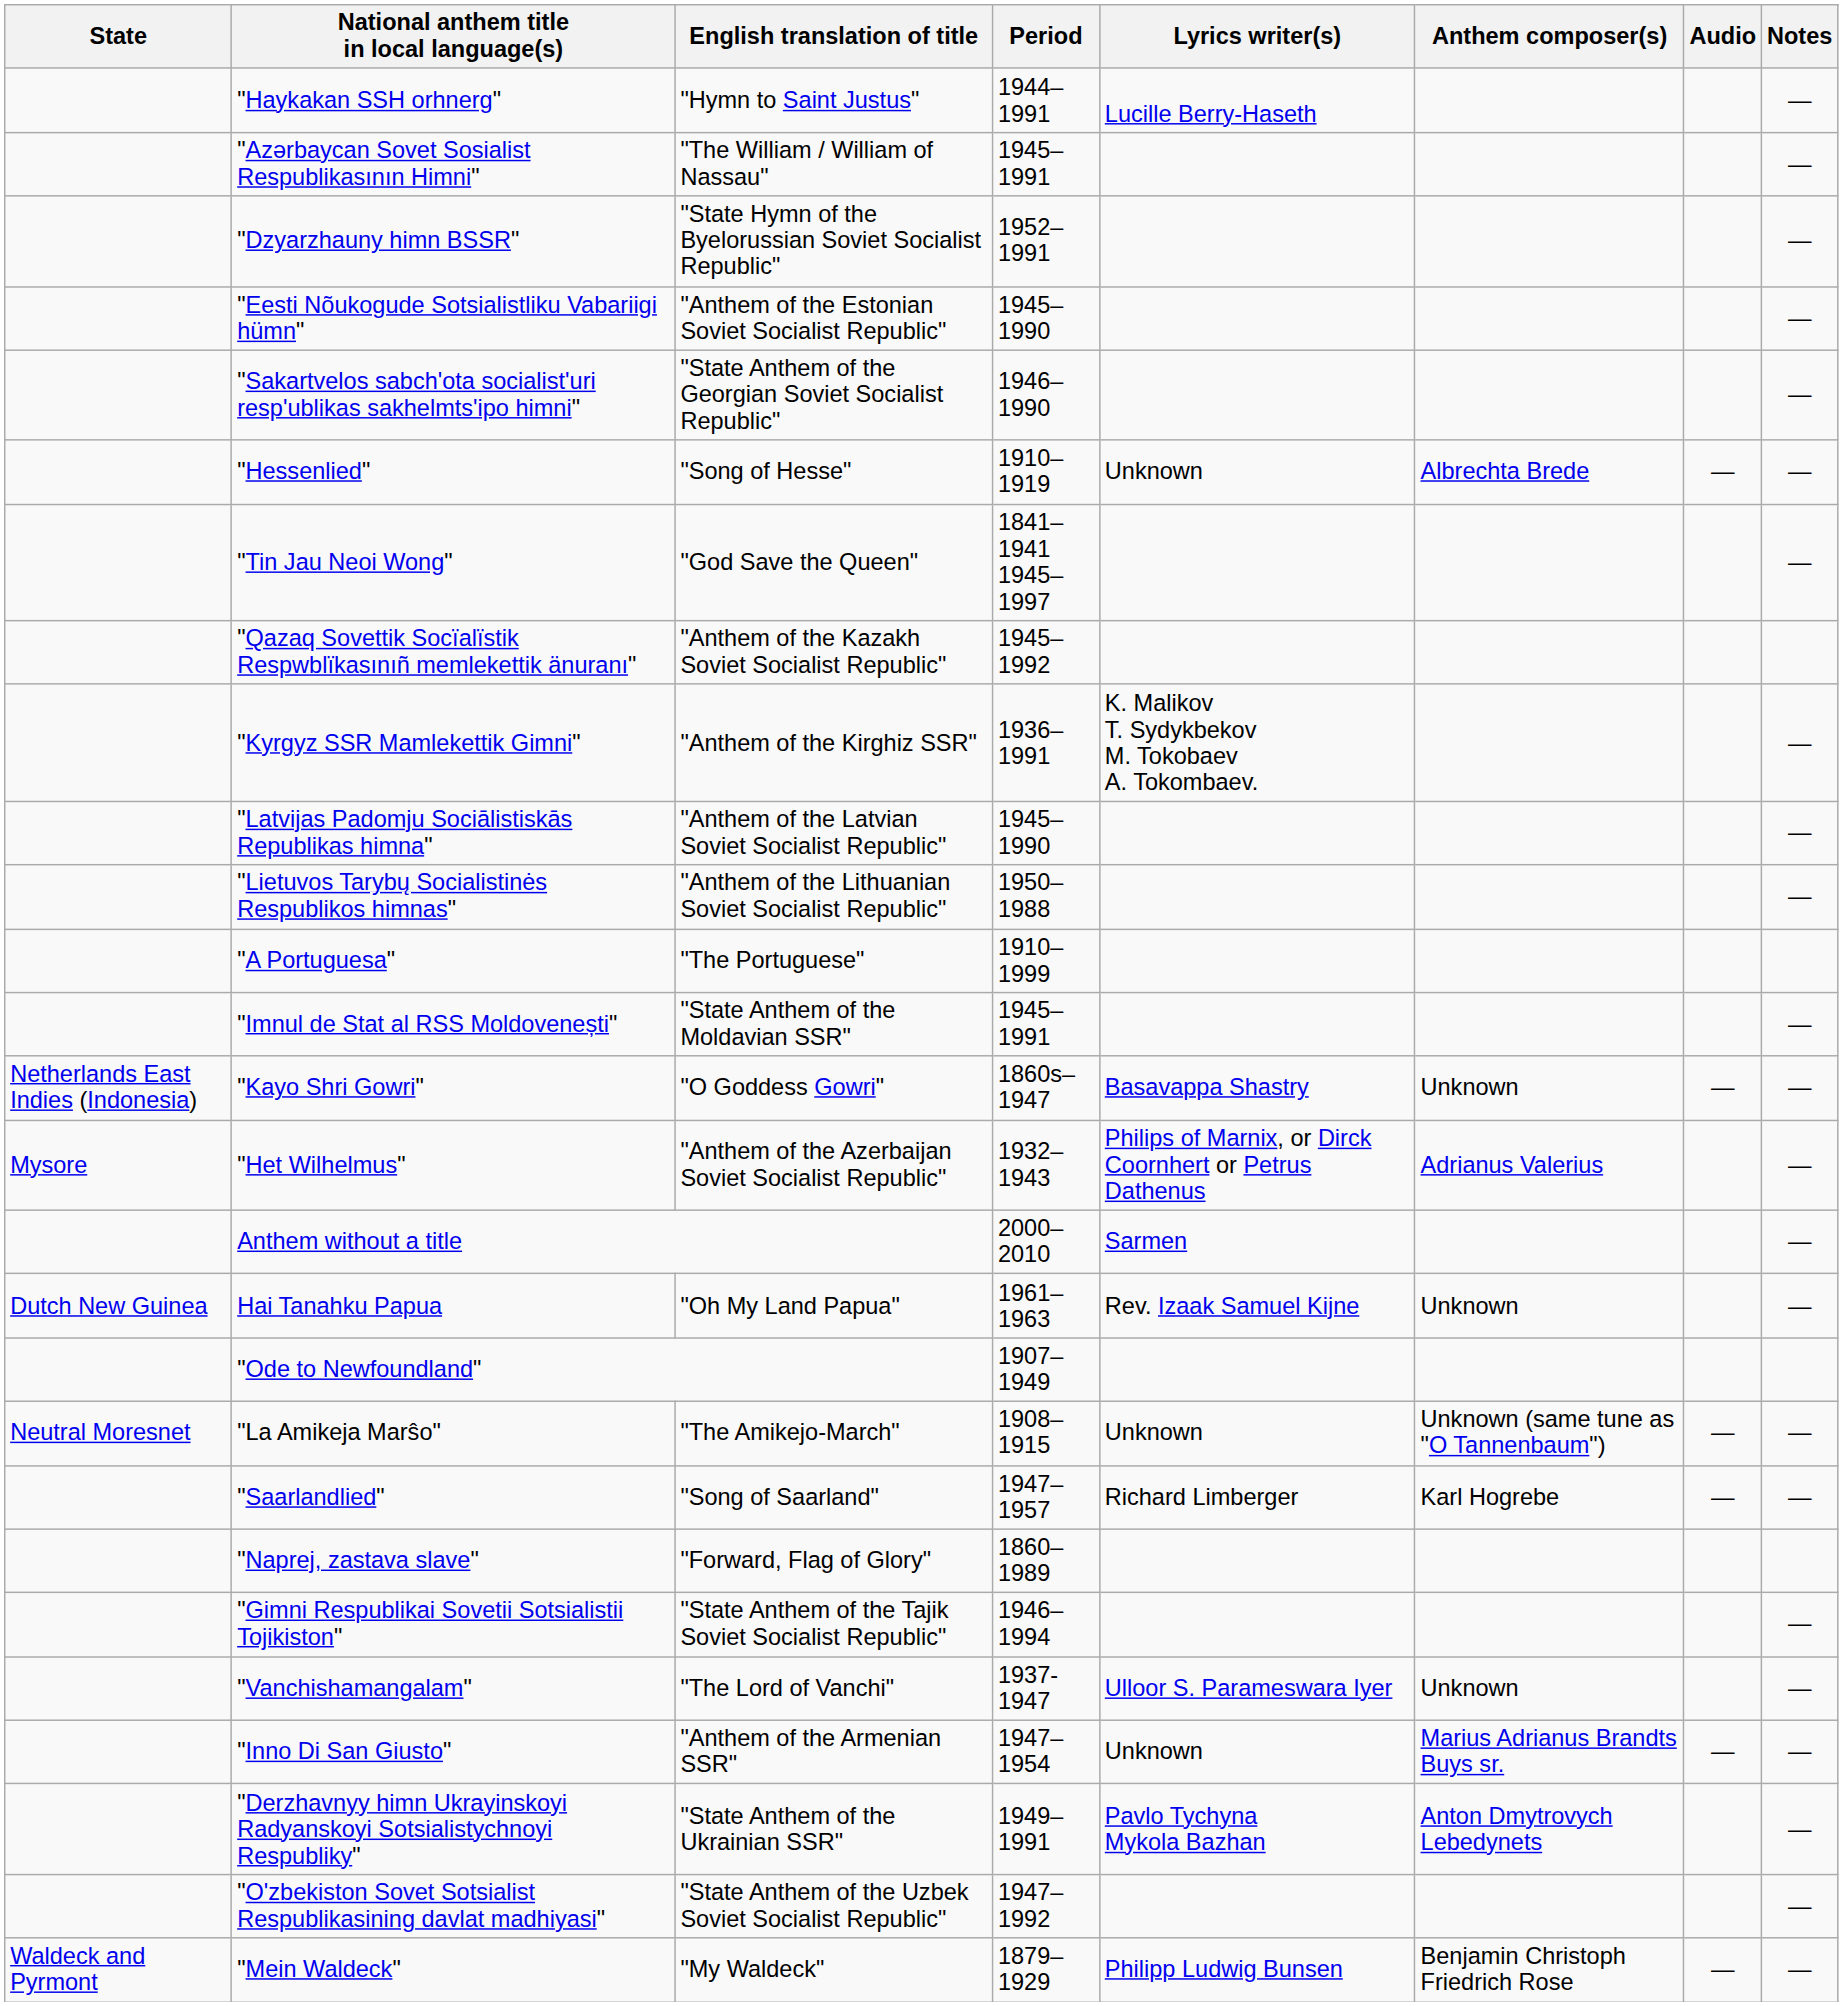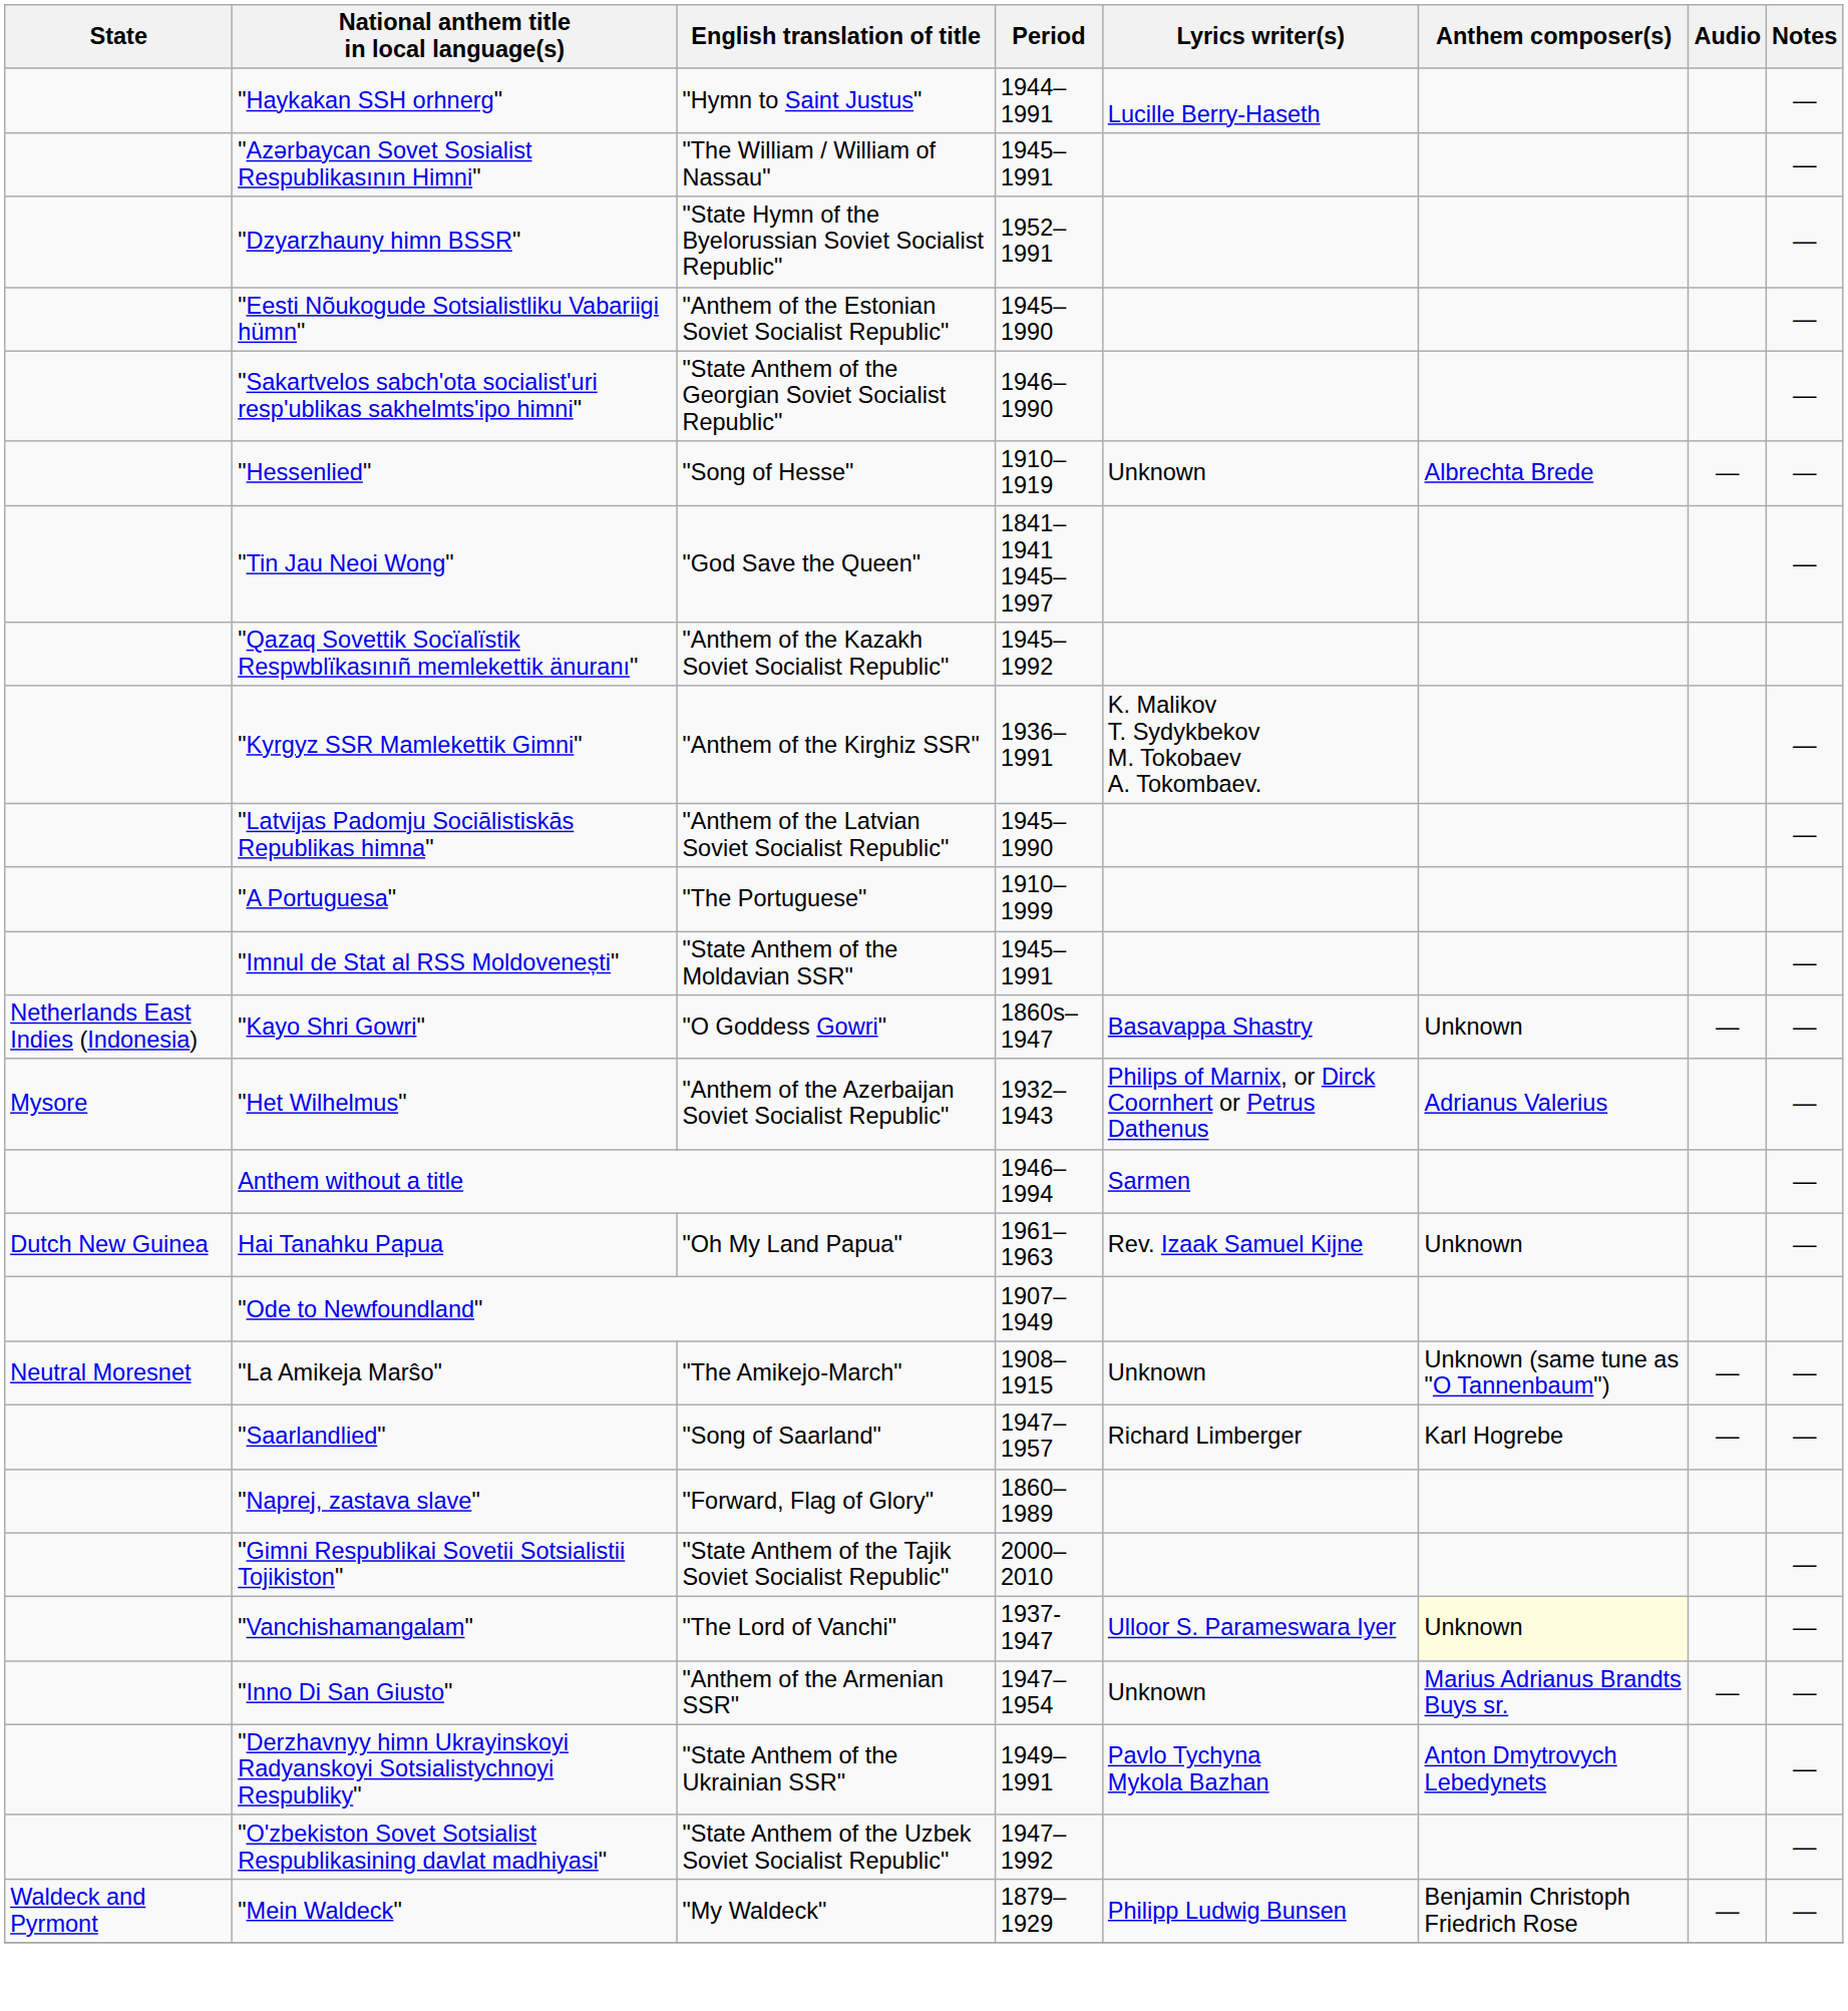- row: "Lietuvos Tarybų Socialistinės Respublikos himnas" | "Anthem of the Lithuanian Soviet Socialist Republic" | 1950–1988 | —
Anthem without a title | Period: 2000–2010 -> 1946–1994
"Gimni Respublikai Sovetii Sotsialistii Tojikiston" | Period: 1946–1994 -> 2000–2010
"Vanchishamangalam" | Anthem composer(s): no background -> lightyellow background
